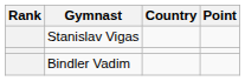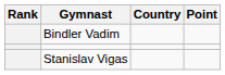rows swapped: Bindler Vadim <-> Stanislav Vigas
